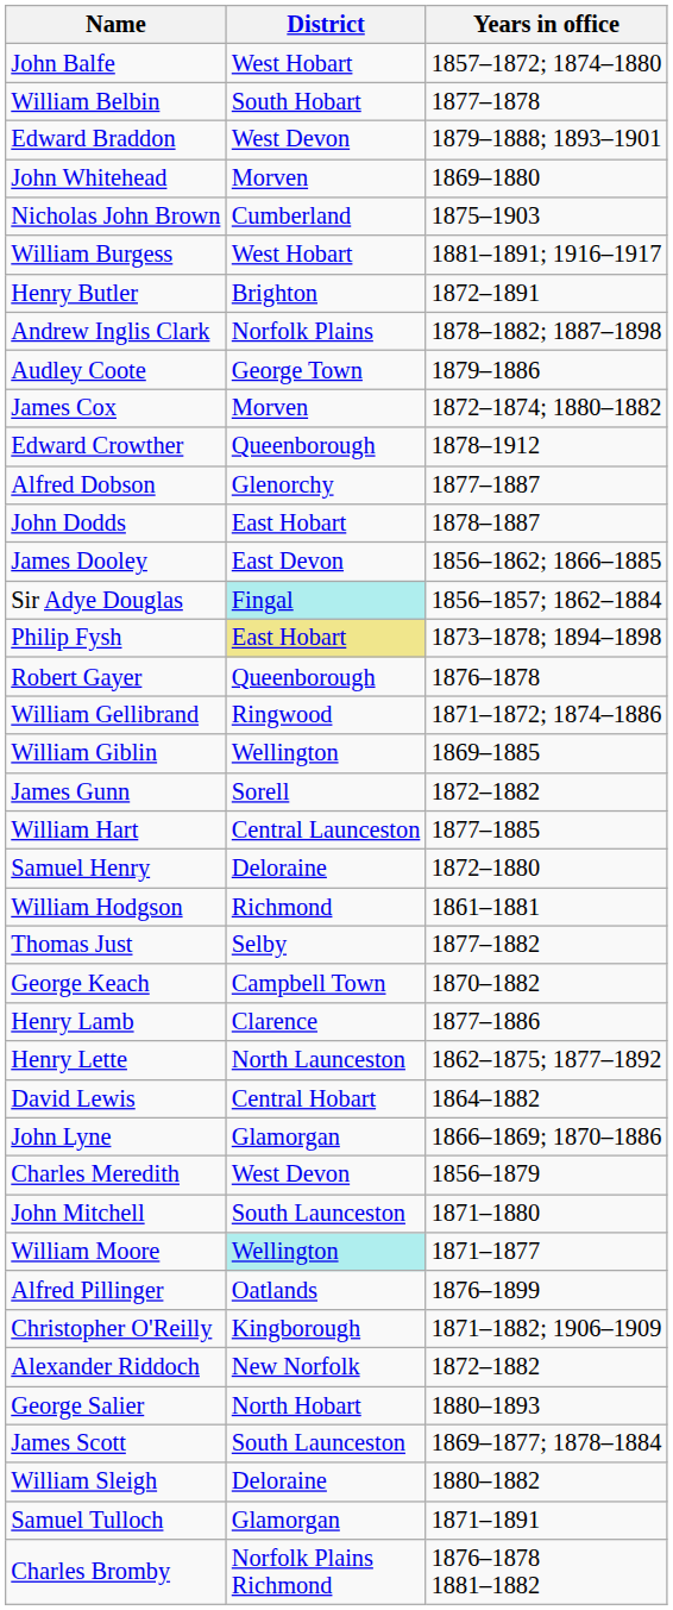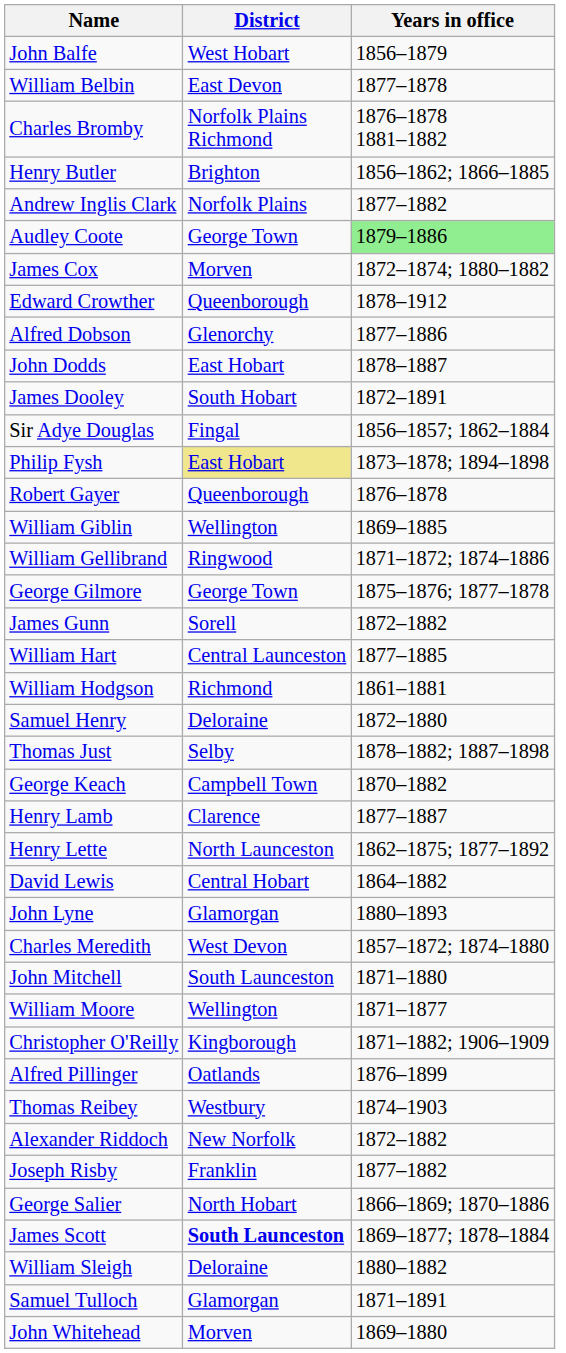John Balfe | Years in office: 1857–1872; 1874–1880 -> 1856–1879
William Belbin | District: South Hobart -> East Devon
- row: Edward Braddon | West Devon | 1879–1888; 1893–1901
rows swapped: Charles Bromby <-> John Whitehead
- row: Nicholas John Brown | Cumberland | 1875–1903
- row: William Burgess | West Hobart | 1881–1891; 1916–1917
Henry Butler | Years in office: 1872–1891 -> 1856–1862; 1866–1885
Andrew Inglis Clark | Years in office: 1878–1882; 1887–1898 -> 1877–1882
Audley Coote | Years in office: no background -> lightgreen background
Alfred Dobson | Years in office: 1877–1887 -> 1877–1886
James Dooley | District: East Devon -> South Hobart
James Dooley | Years in office: 1856–1862; 1866–1885 -> 1872–1891
Sir Adye Douglas | District: paleturquoise background -> no background
rows swapped: William Gellibrand <-> William Giblin
+ row: George Gilmore | George Town | 1875–1876; 1877–1878
rows swapped: Samuel Henry <-> William Hodgson
Thomas Just | Years in office: 1877–1882 -> 1878–1882; 1887–1898
Henry Lamb | Years in office: 1877–1886 -> 1877–1887
John Lyne | Years in office: 1866–1869; 1870–1886 -> 1880–1893
Charles Meredith | Years in office: 1856–1879 -> 1857–1872; 1874–1880
William Moore | District: paleturquoise background -> no background
rows swapped: Christopher O'Reilly <-> Alfred Pillinger
+ row: Thomas Reibey | Westbury | 1874–1903
+ row: Joseph Risby | Franklin | 1877–1882
George Salier | Years in office: 1880–1893 -> 1866–1869; 1870–1886
James Scott | District: normal -> bold
